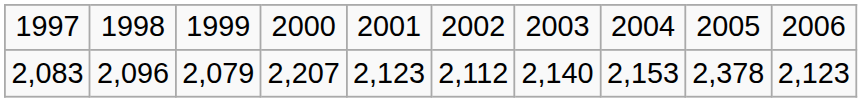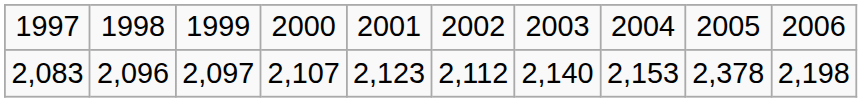2,083 | column 3: 2,079 -> 2,097
2,083 | column 4: 2,207 -> 2,107
2,083 | column 10: 2,123 -> 2,198
